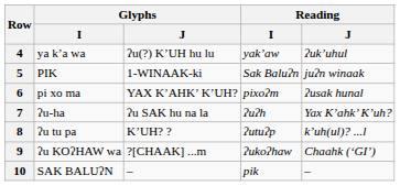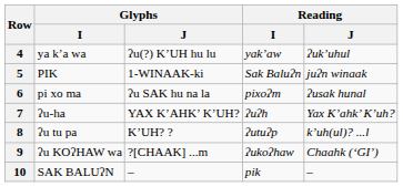6 | Glyphs / J: YAX K’AHK’ K’UH? -> ʔu SAK hu na la
7 | Glyphs / J: ʔu SAK hu na la -> YAX K’AHK’ K’UH?
